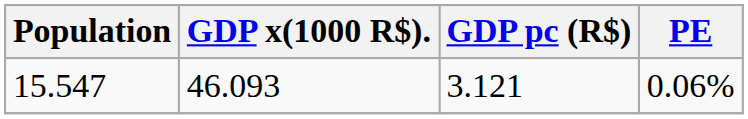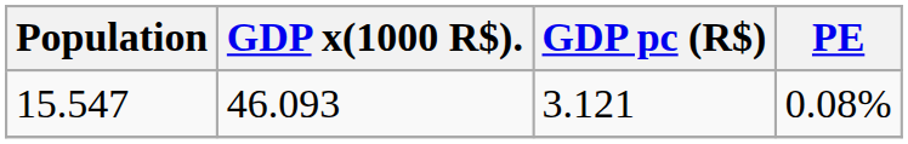15.547 | PE: 0.06% -> 0.08%
